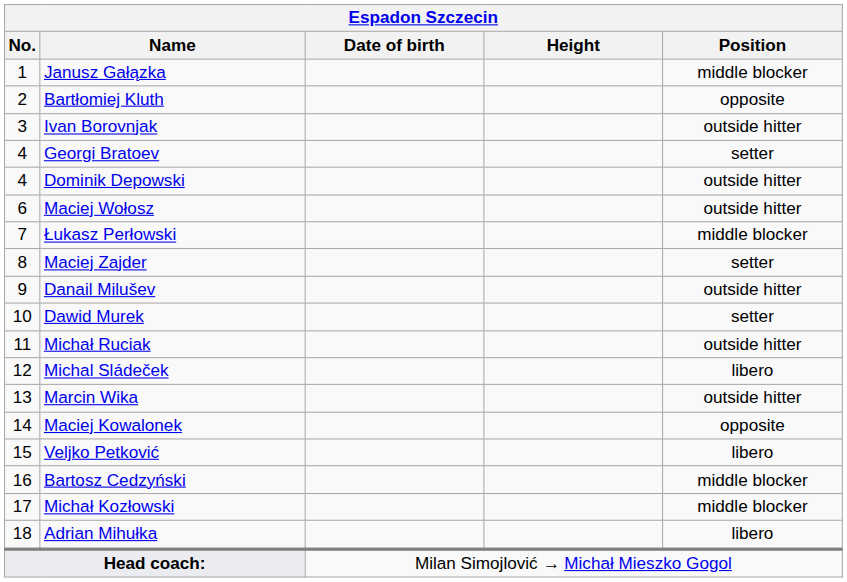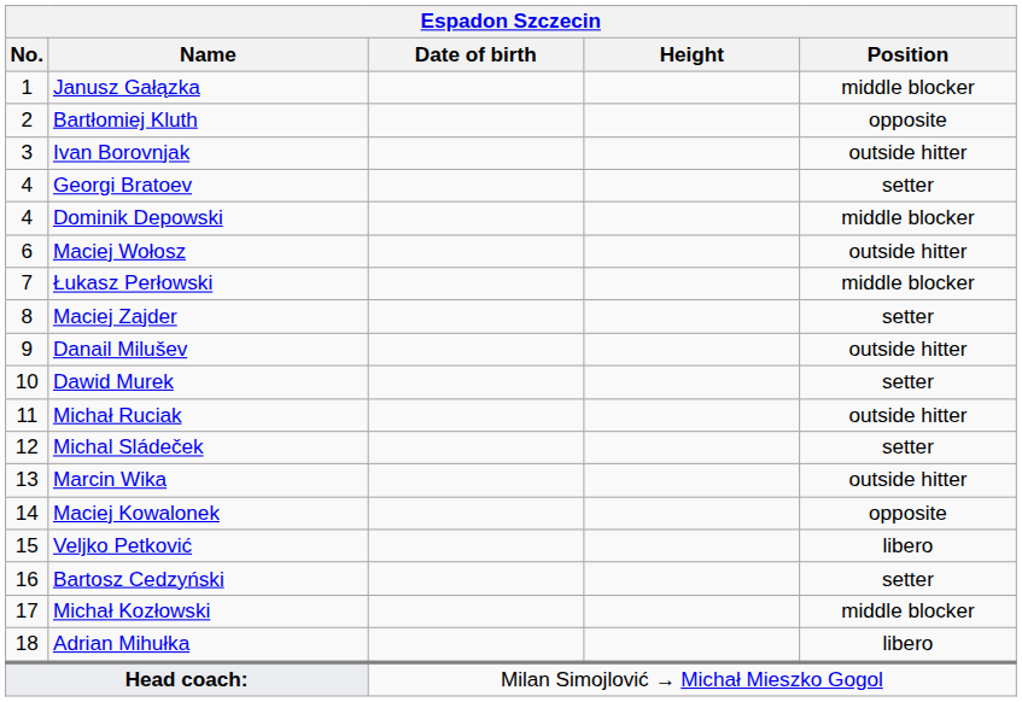Dominik Depowski | Position: outside hitter -> middle blocker
Michal Sládeček | Position: libero -> setter
Bartosz Cedzyński | Position: middle blocker -> setter
